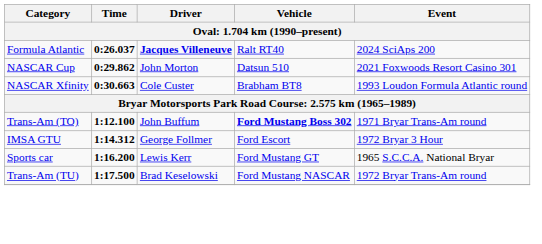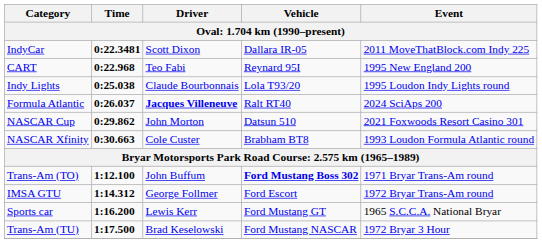+ row: IndyCar | 0:22.3481 | Scott Dixon | Dallara IR-05 | 2011 MoveThatBlock.com Indy 225
+ row: CART | 0:22.968 | Teo Fabi | Reynard 95I | 1995 New England 200
+ row: Indy Lights | 0:25.038 | Claude Bourbonnais | Lola T93/20 | 1995 Loudon Indy Lights round
IMSA GTU | Event: 1972 Bryar 3 Hour -> 1972 Bryar Trans-Am round
Trans-Am (TU) | Event: 1972 Bryar Trans-Am round -> 1972 Bryar 3 Hour
